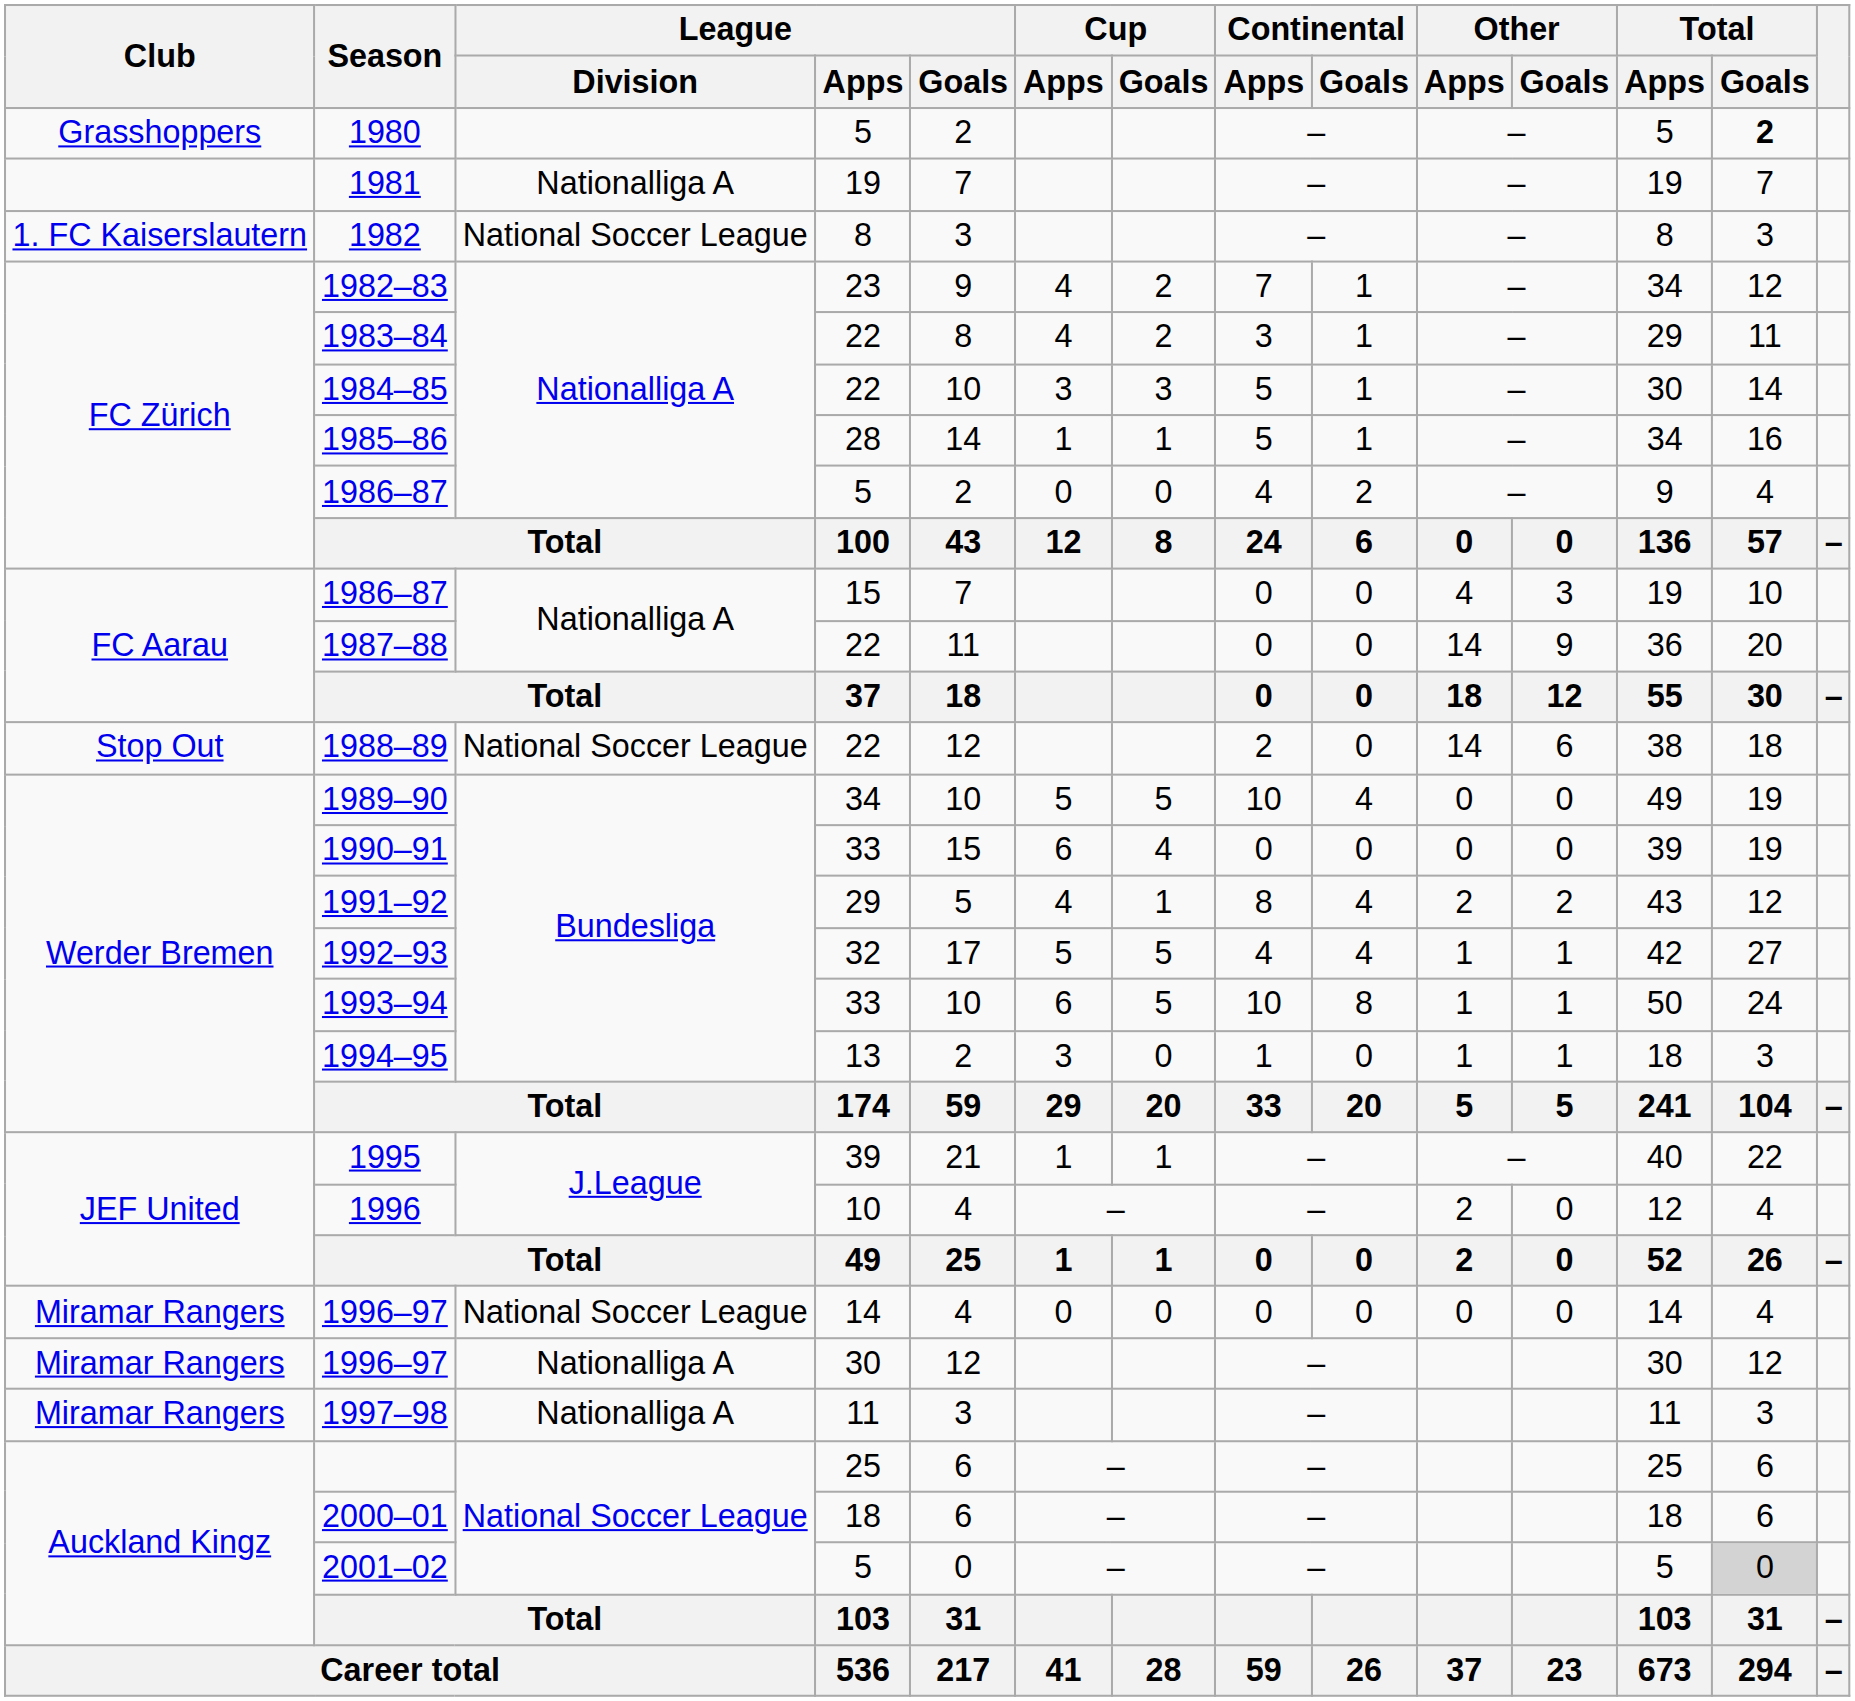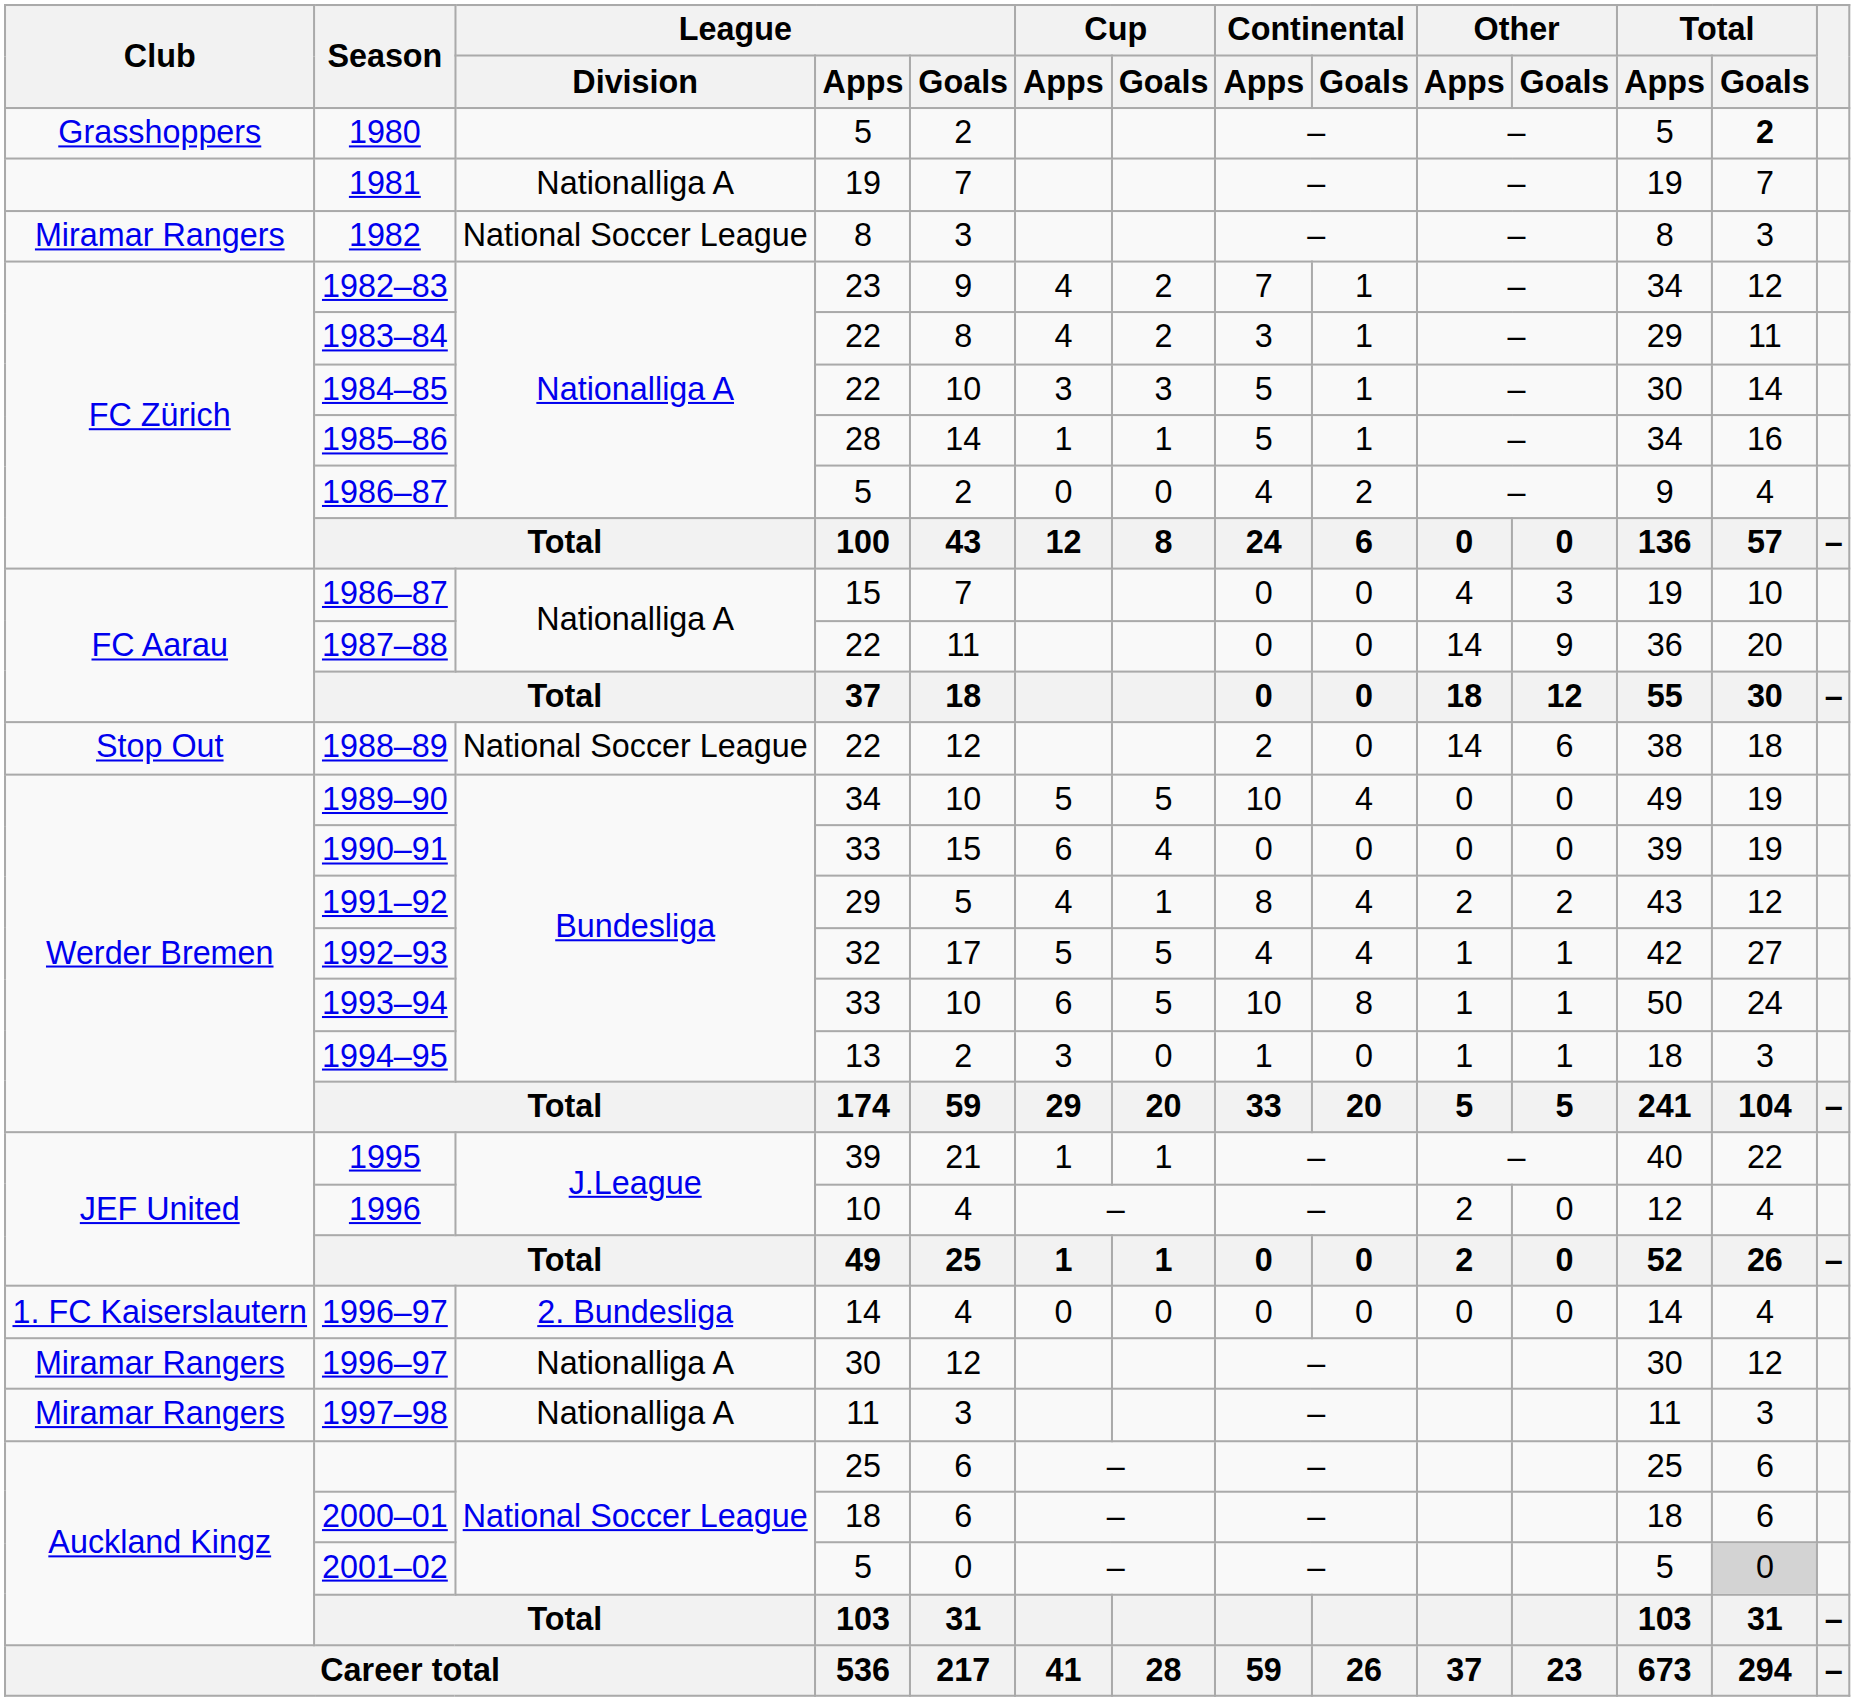1982 | Club: 1. FC Kaiserslautern -> Miramar Rangers
1996–97 / 14 | Club: Miramar Rangers -> 1. FC Kaiserslautern
1996–97 / 14 | League / Division: National Soccer League -> 2. Bundesliga
